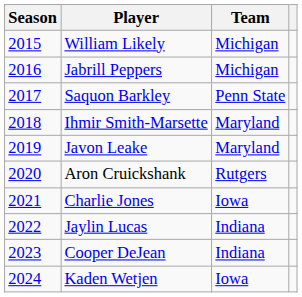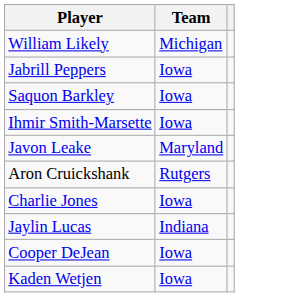- column: Season | 2015 | 2016 | 2017 | 2018 | 2019 | 2020 | 2021 | 2022 | 2023 | 2024
Jabrill Peppers | Team: Michigan -> Iowa
Saquon Barkley | Team: Penn State -> Iowa
Ihmir Smith-Marsette | Team: Maryland -> Iowa
Cooper DeJean | Team: Indiana -> Iowa
